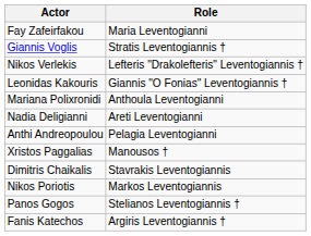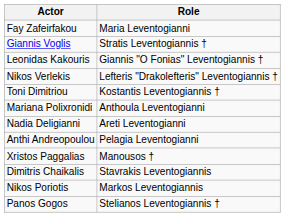rows swapped: Nikos Verlekis <-> Leonidas Kakouris
+ row: Toni Dimitriou | Kostantis Leventogiannis †
- row: Fanis Katechos | Argiris Leventogiannis †
